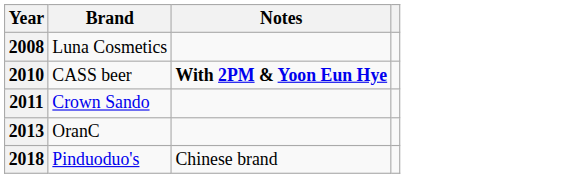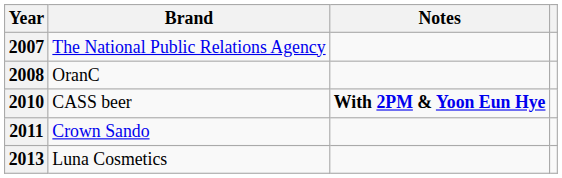+ row: 2007 | The National Public Relations Agency
2008 | Brand: Luna Cosmetics -> OranC
2013 | Brand: OranC -> Luna Cosmetics
- row: 2018 | Pinduoduo's | Chinese brand
